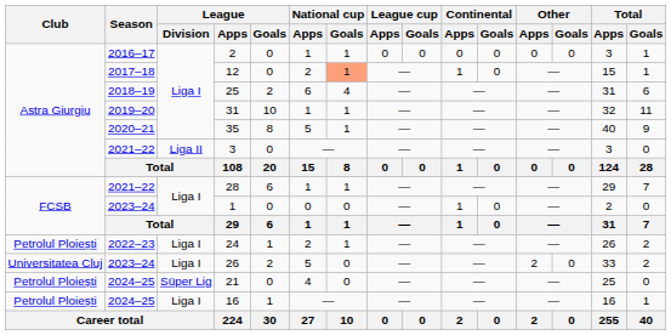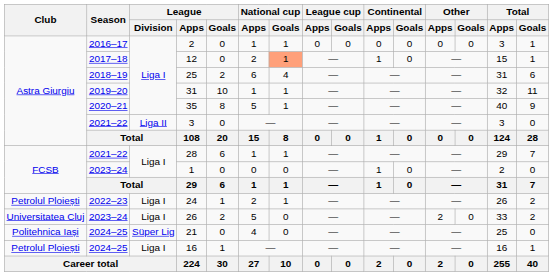21 | Club: Petrolul Ploiești -> Politehnica Iași
